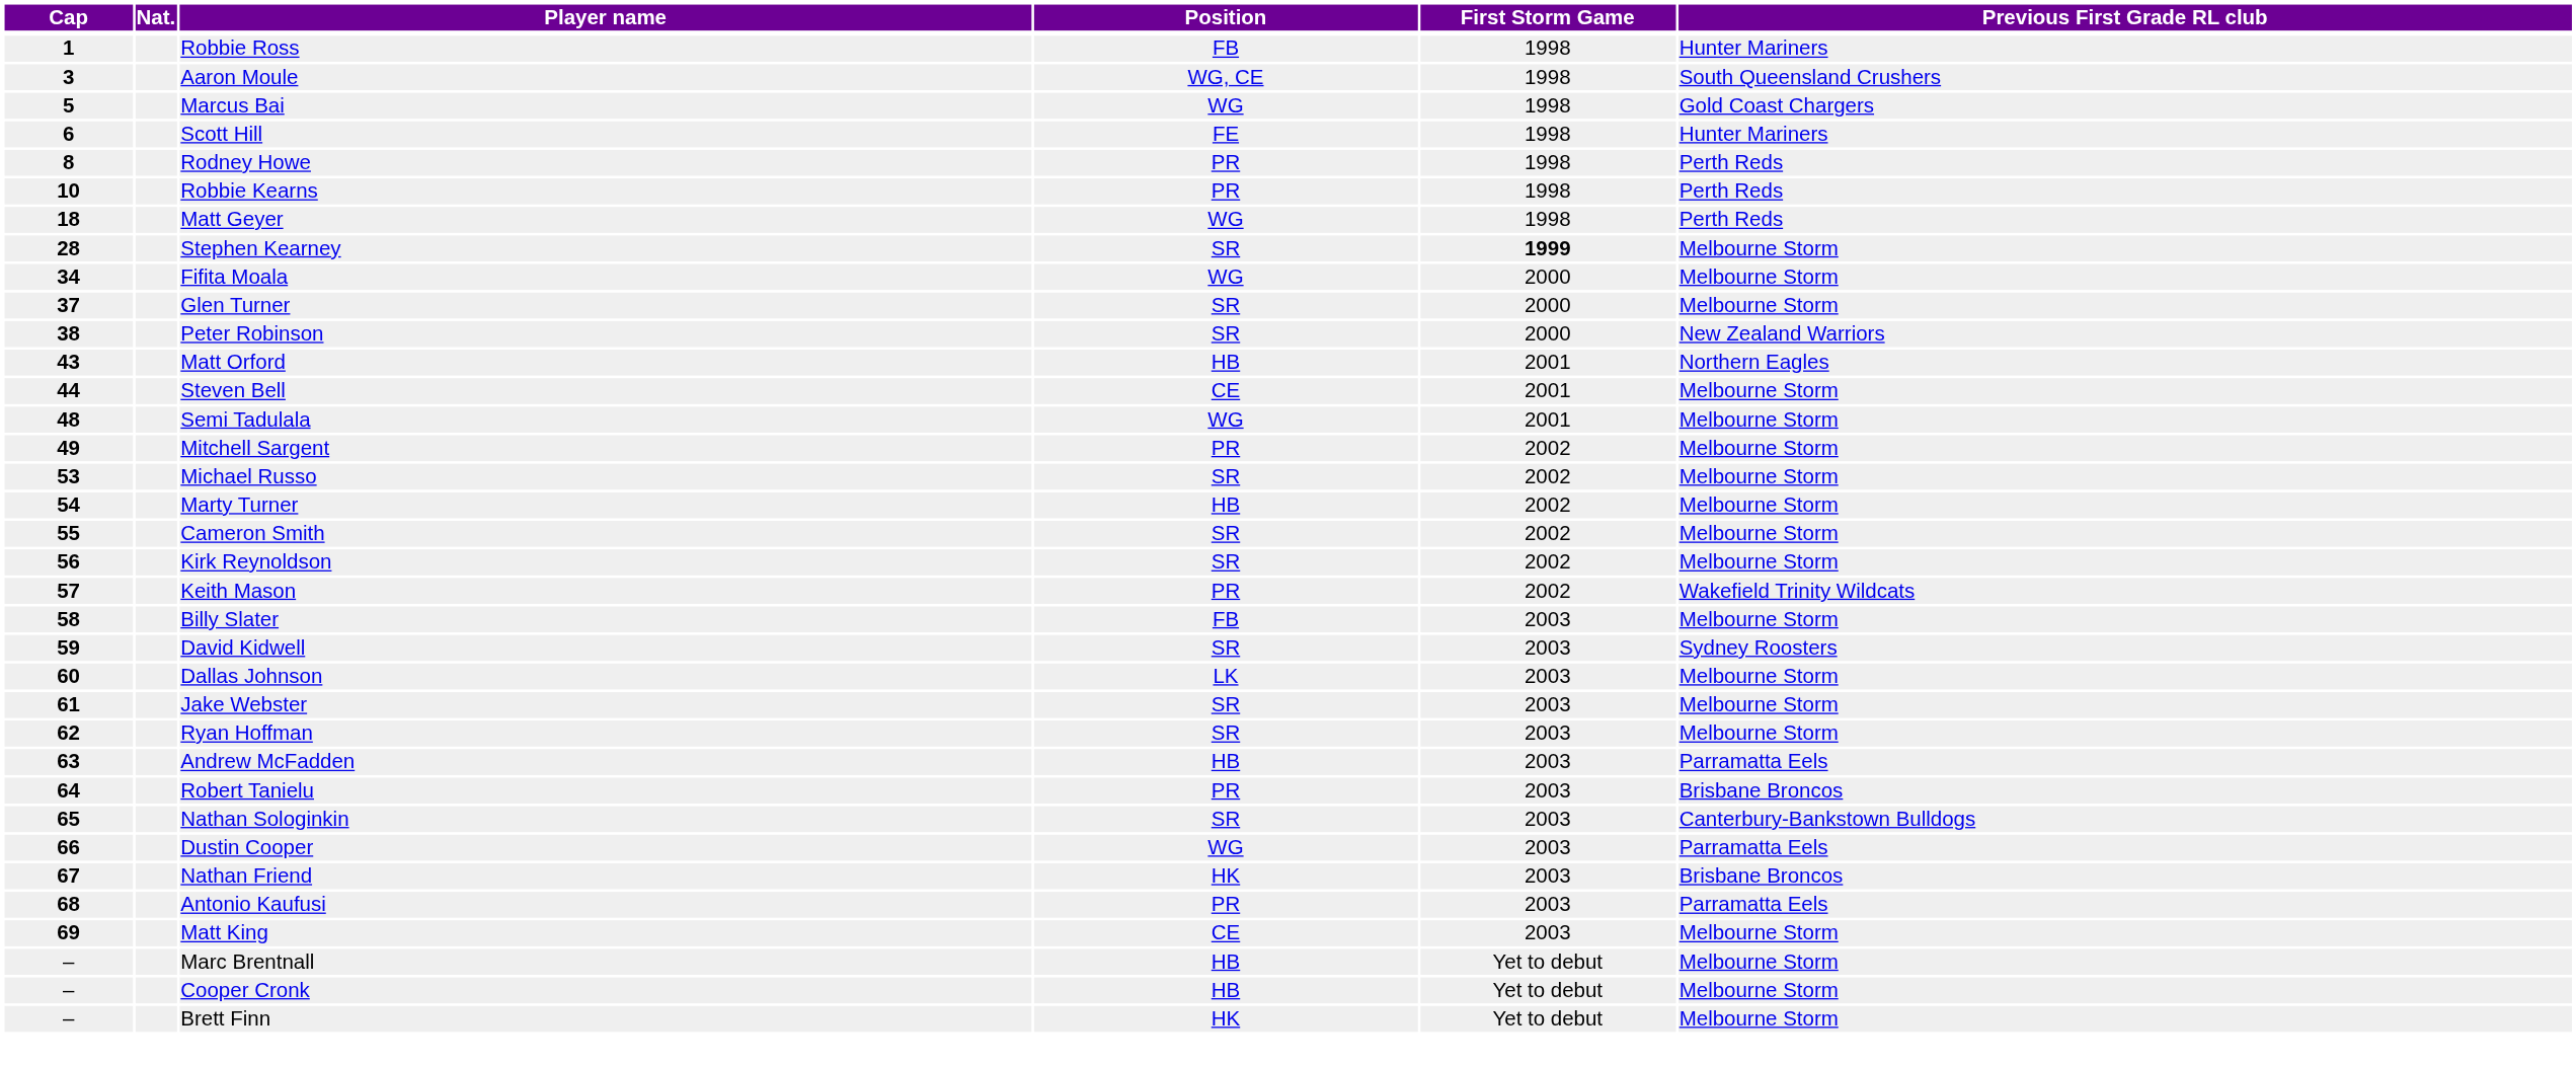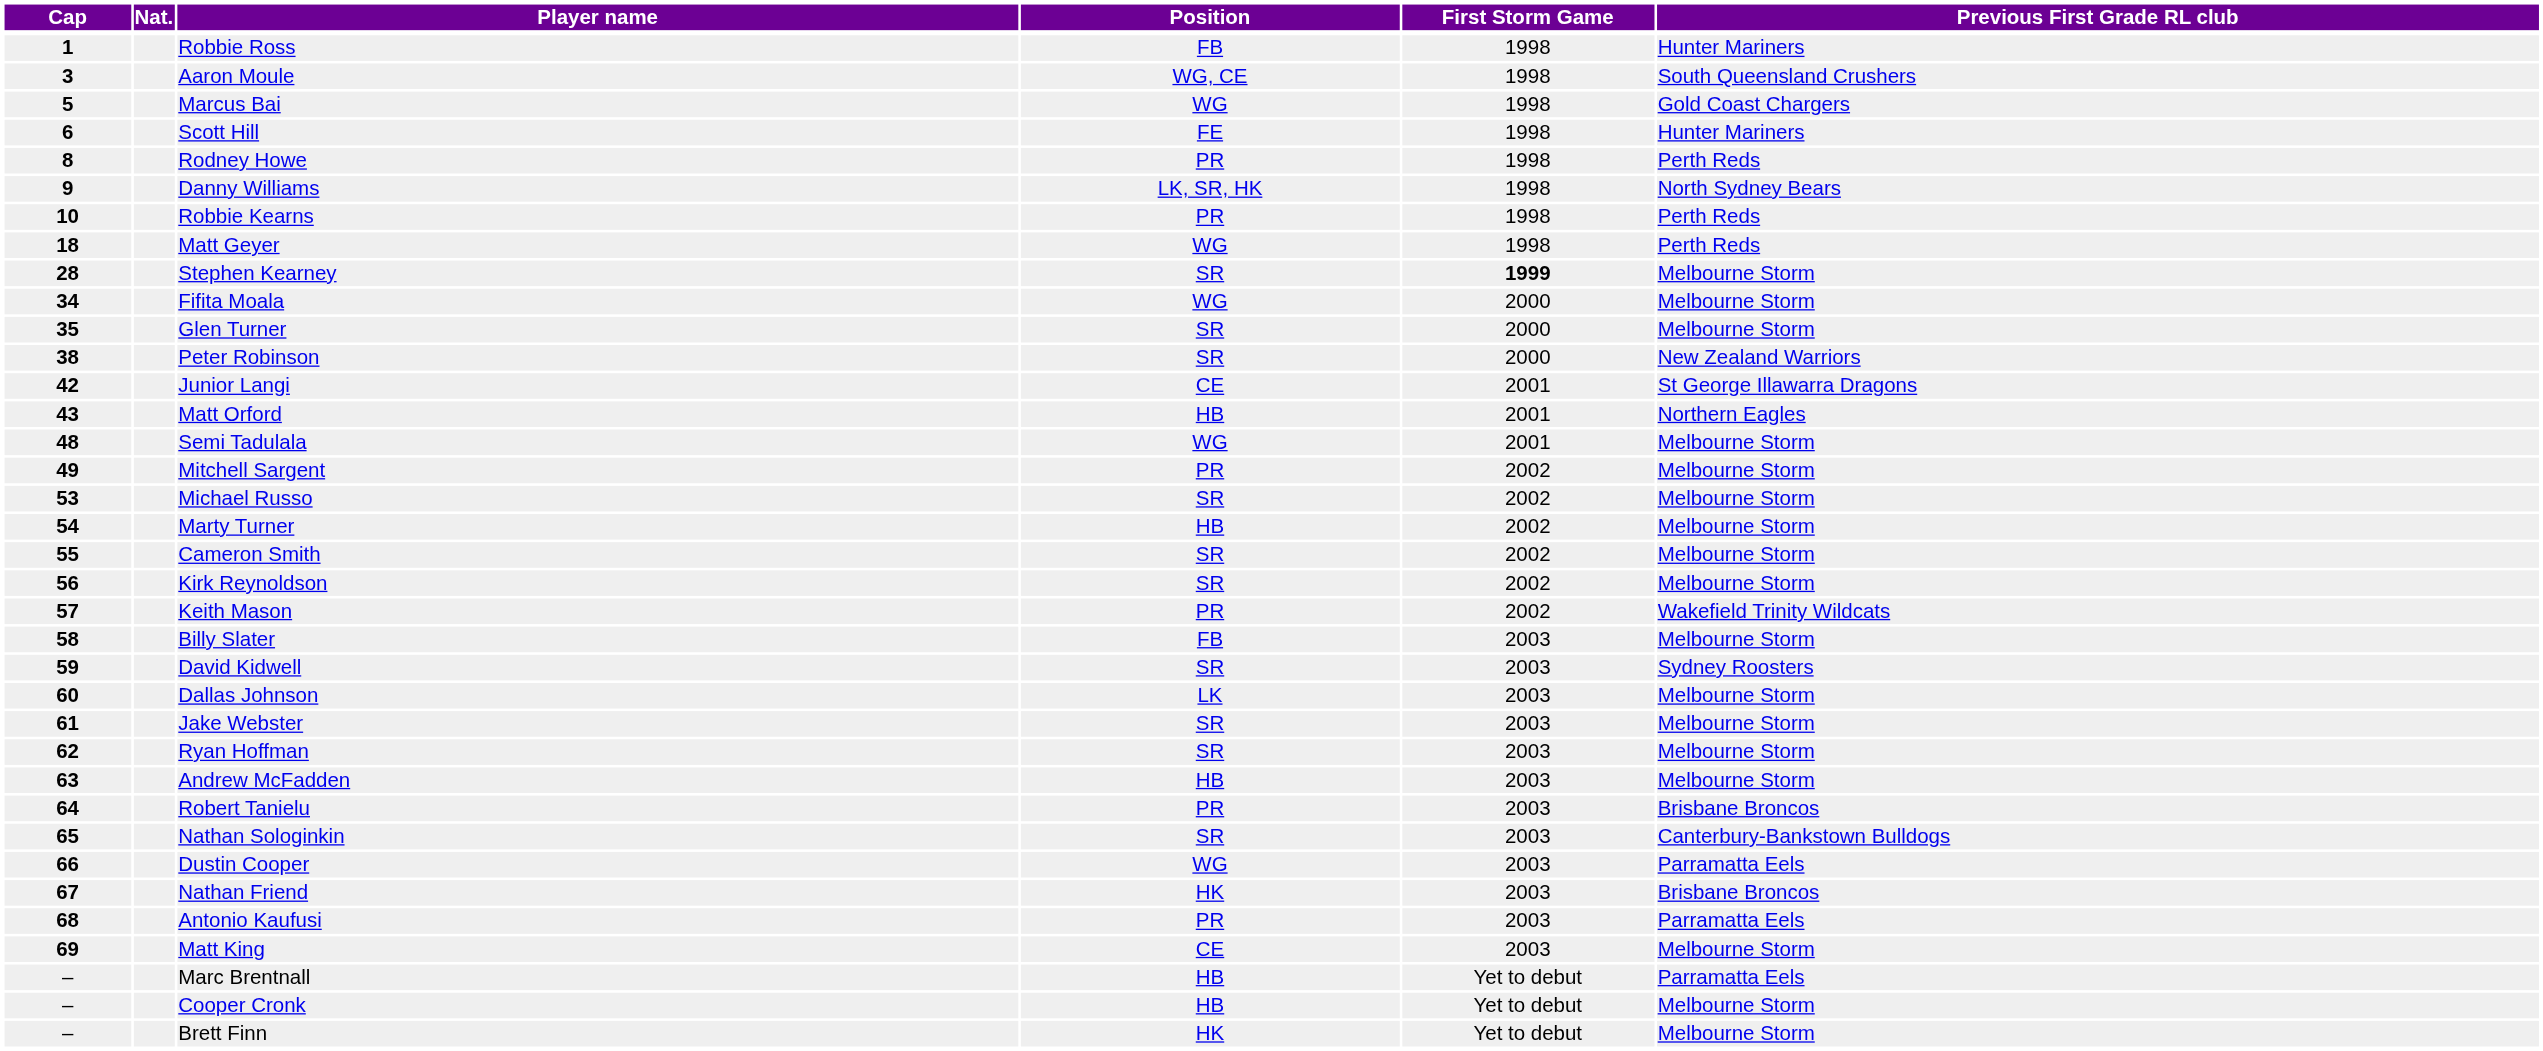+ row: 9 | Danny Williams | LK, SR, HK | 1998 | North Sydney Bears
Glen Turner | Cap: 37 -> 35
+ row: 42 | Junior Langi | CE | 2001 | St George Illawarra Dragons
- row: 44 | Steven Bell | CE | 2001 | Melbourne Storm
Andrew McFadden | Previous First Grade RL club: Parramatta Eels -> Melbourne Storm
Marc Brentnall | Previous First Grade RL club: Melbourne Storm -> Parramatta Eels
